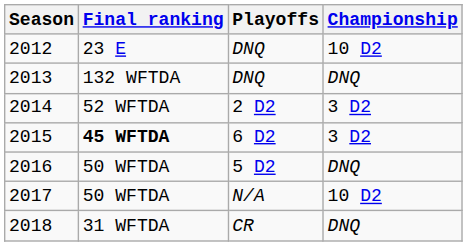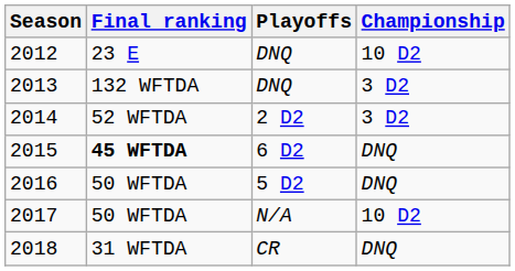2013 | Championship: DNQ -> 3 D2
2015 | Championship: 3 D2 -> DNQ
